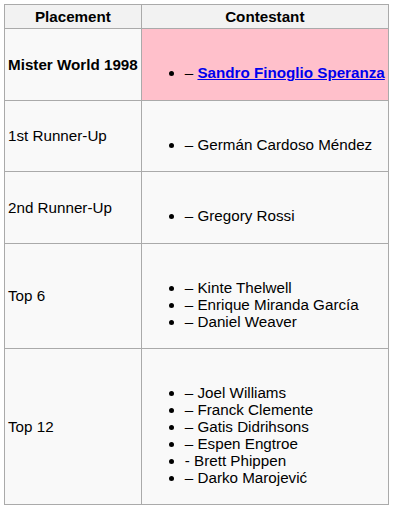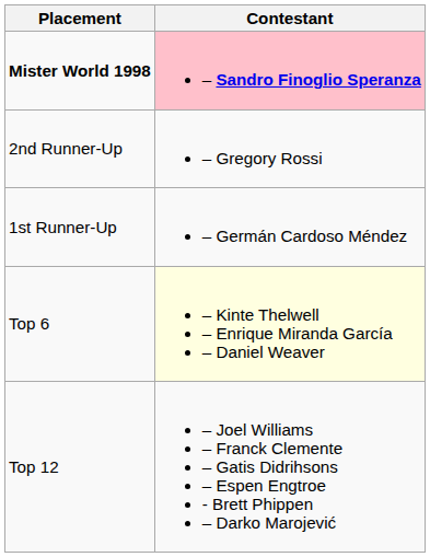rows swapped: 1st Runner-Up <-> 2nd Runner-Up
Top 6 | Contestant: no background -> lightyellow background
